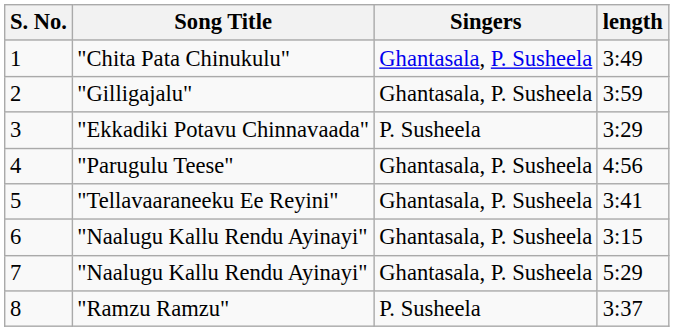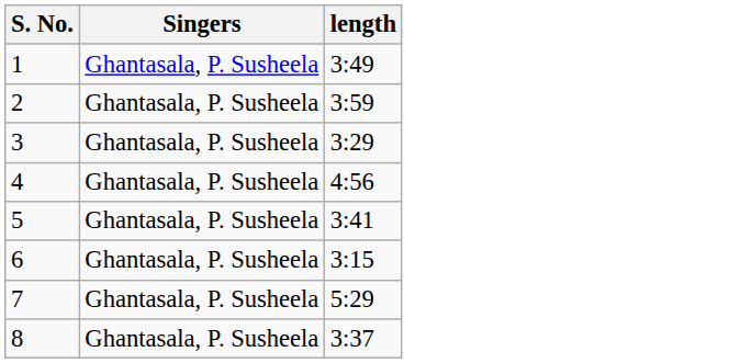- column: Song Title | "Chita Pata Chinukulu" | "Gilligajalu" | "Ekkadiki Potavu Chinnavaada" | "Parugulu Teese" | "Tellavaaraneeku Ee Reyini" | "Naalugu Kallu Rendu Ayinayi" | "Naalugu Kallu Rendu Ayinayi" | "Ramzu Ramzu"
3 | Singers: P. Susheela -> Ghantasala, P. Susheela
8 | Singers: P. Susheela -> Ghantasala, P. Susheela
